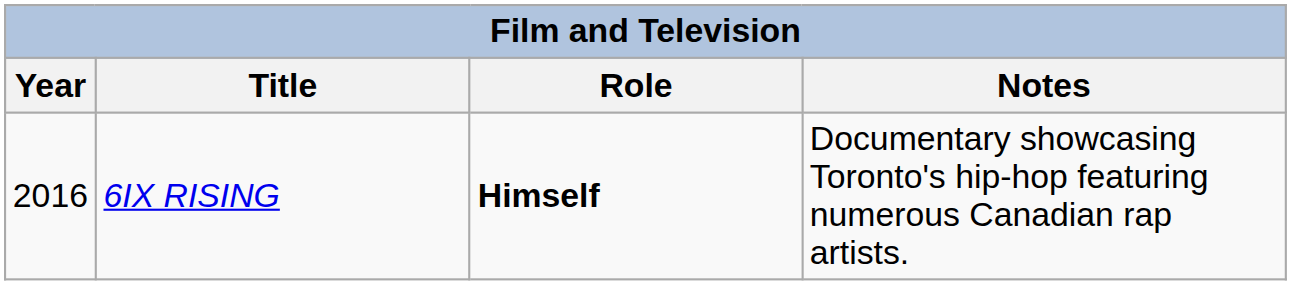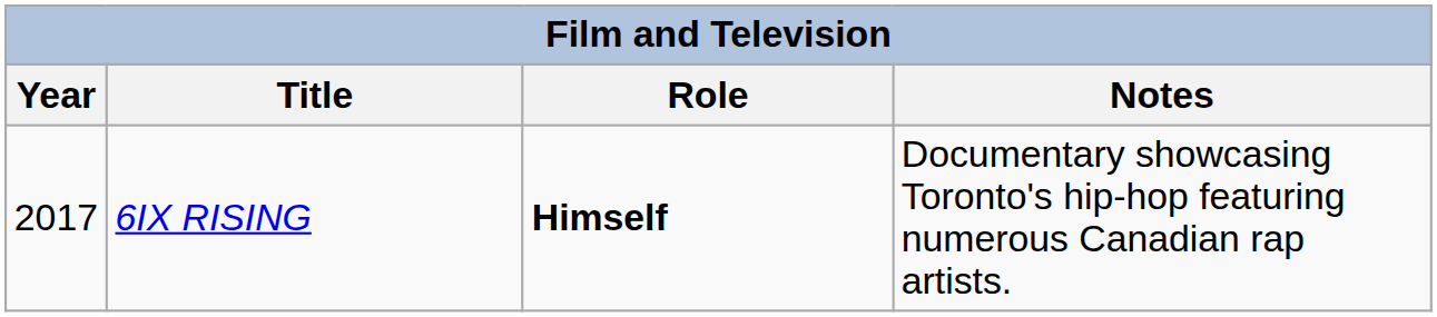6IX RISING | Year: 2016 -> 2017
